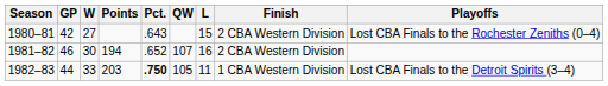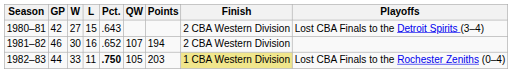columns swapped: L <-> Points
1980–81 | Playoffs: Lost CBA Finals to the Rochester Zeniths (0–4) -> Lost CBA Finals to the Detroit Spirits (3–4)
1982–83 | Finish: no background -> khaki background
1982–83 | Playoffs: Lost CBA Finals to the Detroit Spirits (3–4) -> Lost CBA Finals to the Rochester Zeniths (0–4)
